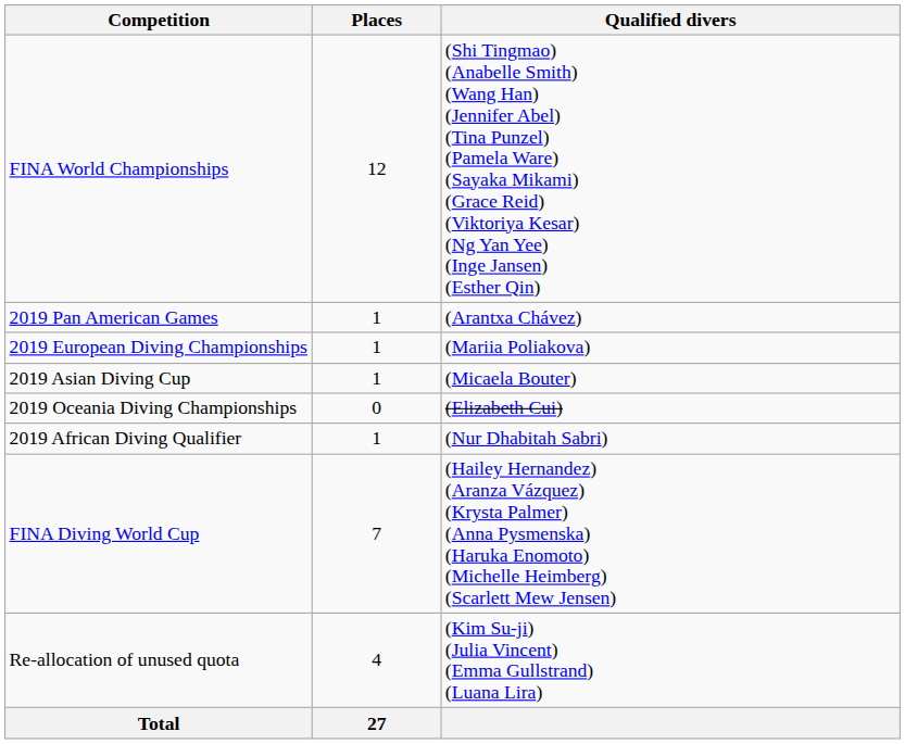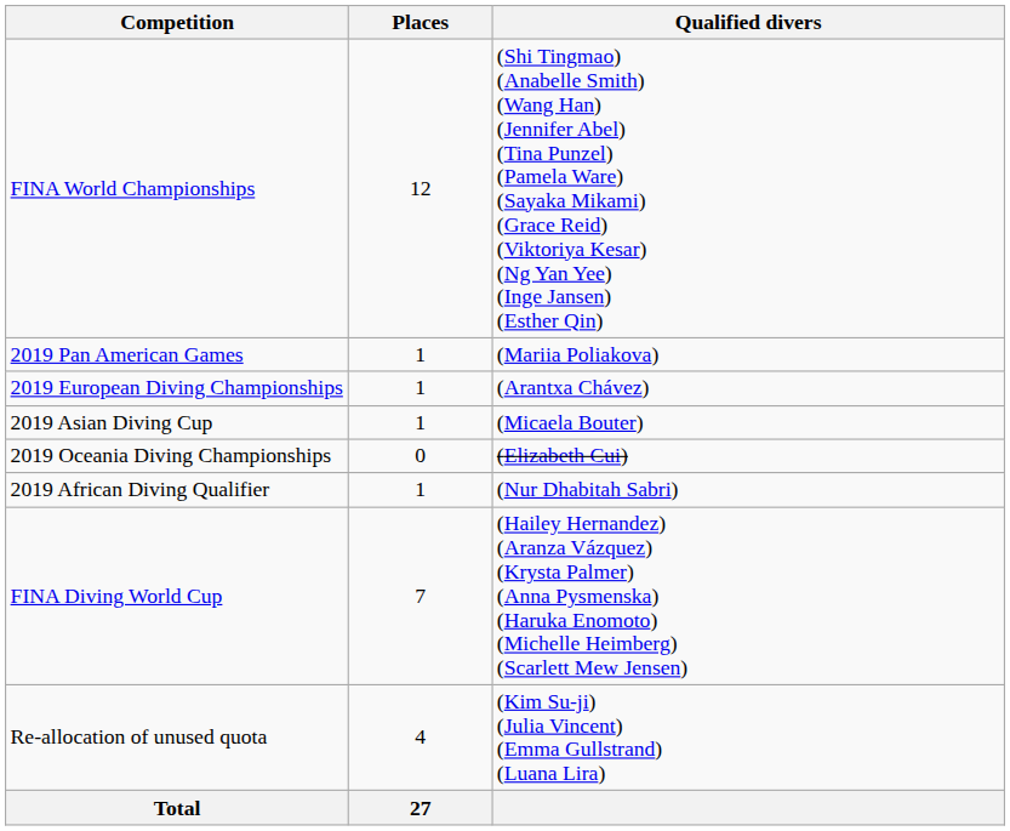2019 Pan American Games | Qualified divers: (Arantxa Chávez) -> (Mariia Poliakova)
2019 European Diving Championships | Qualified divers: (Mariia Poliakova) -> (Arantxa Chávez)
